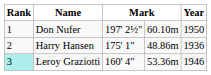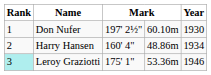Don Nufer | Year: 1950 -> 1930
Harry Hansen | column 3: 175' 1" -> 160' 4"
Harry Hansen | Year: 1936 -> 1934
Leroy Graziotti | column 3: 160' 4" -> 175' 1"
